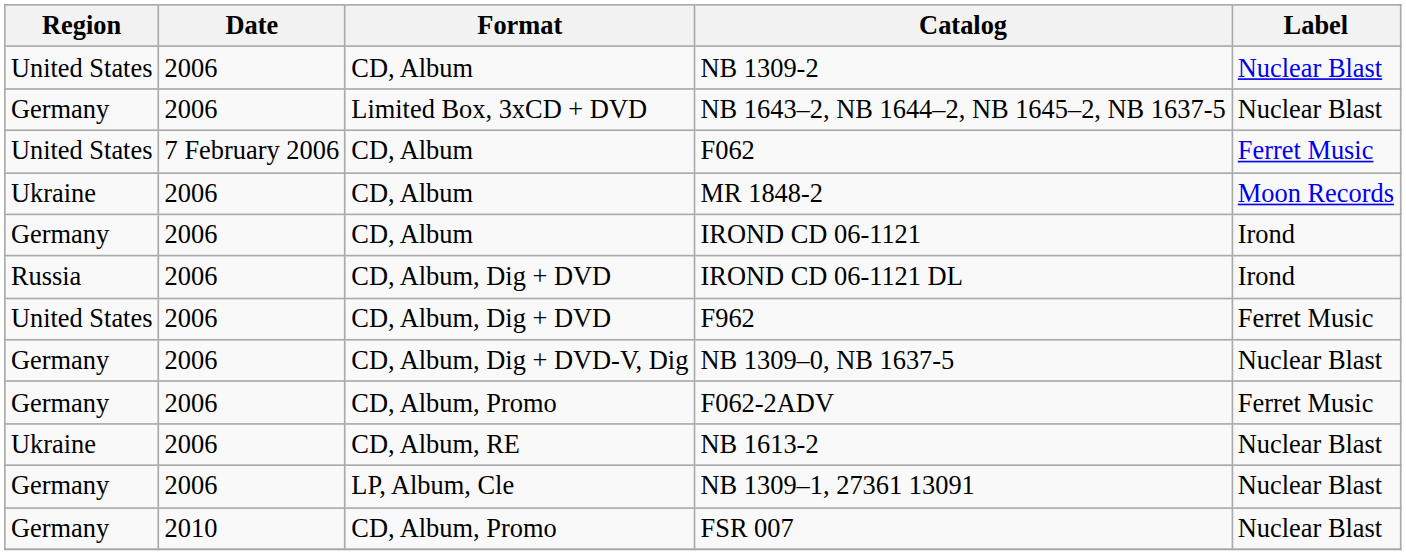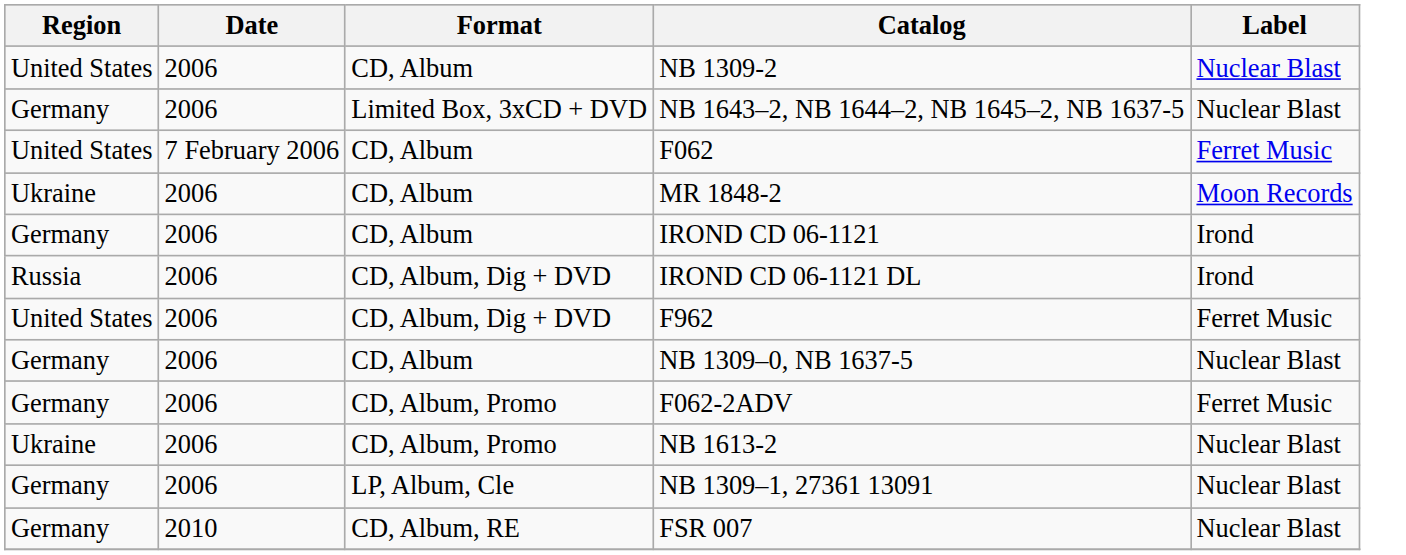NB 1309–0, NB 1637-5 | Format: CD, Album, Dig + DVD-V, Dig -> CD, Album
NB 1613-2 | Format: CD, Album, RE -> CD, Album, Promo
FSR 007 | Format: CD, Album, Promo -> CD, Album, RE
